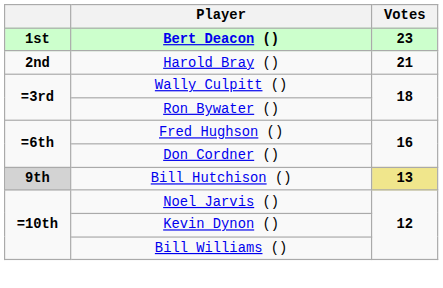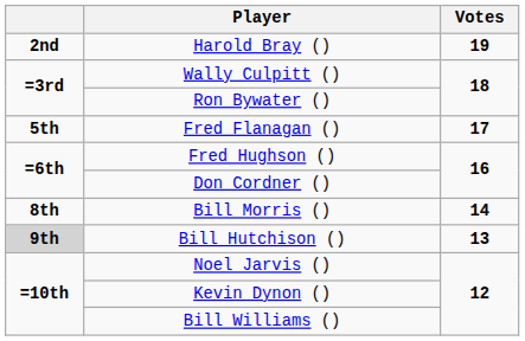- row: 1st | Bert Deacon () | 23
Harold Bray () | Votes: 21 -> 19
+ row: 5th | Fred Flanagan () | 17
+ row: 8th | Bill Morris () | 14
Bill Hutchison () | Votes: khaki background -> no background
